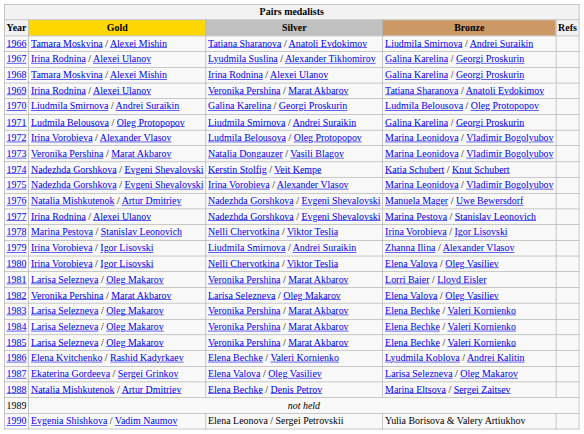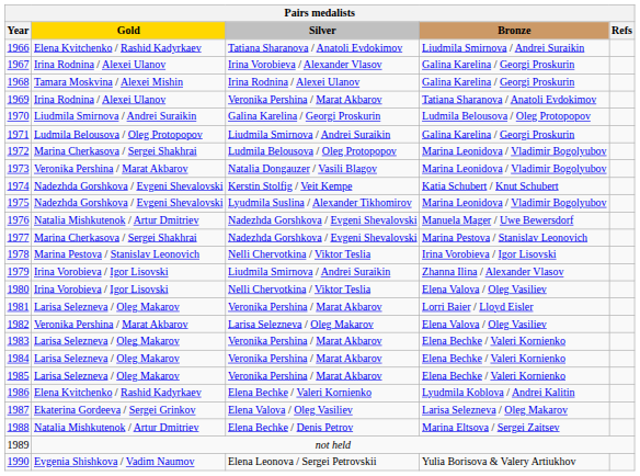1966 | Gold: Tamara Moskvina / Alexei Mishin -> Elena Kvitchenko / Rashid Kadyrkaev
1967 | Silver: Lyudmila Suslina / Alexander Tikhomirov -> Irina Vorobieva / Alexander Vlasov
1972 | Gold: Irina Vorobieva / Alexander Vlasov -> Marina Cherkasova / Sergei Shakhrai
1975 | Silver: Irina Vorobieva / Alexander Vlasov -> Lyudmila Suslina / Alexander Tikhomirov
1977 | Gold: Irina Rodnina / Alexei Ulanov -> Marina Cherkasova / Sergei Shakhrai
